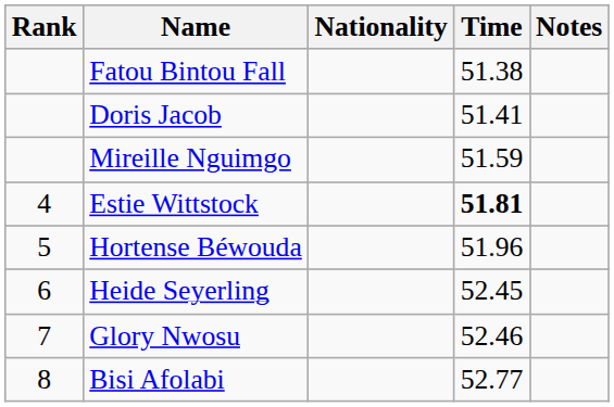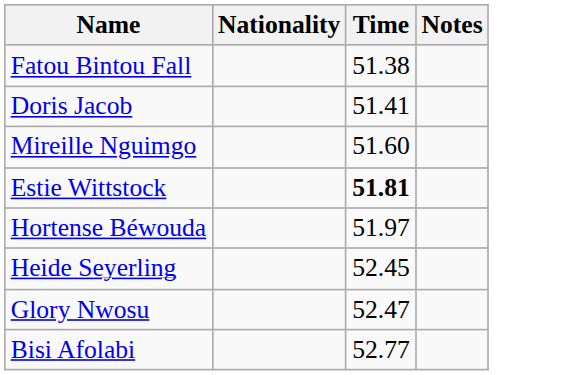- column: Rank | 4 | 5 | 6 | 7 | 8
Mireille Nguimgo | Time: 51.59 -> 51.60
Hortense Béwouda | Time: 51.96 -> 51.97
Glory Nwosu | Time: 52.46 -> 52.47
